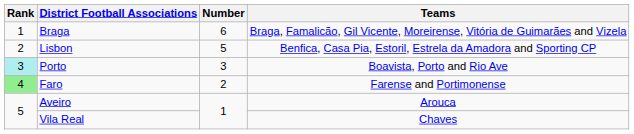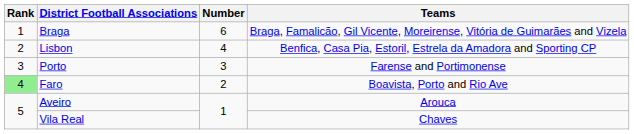Lisbon | Number: 5 -> 4
Porto | Rank: paleturquoise background -> no background
Porto | Teams: Boavista, Porto and Rio Ave -> Farense and Portimonense
Faro | Teams: Farense and Portimonense -> Boavista, Porto and Rio Ave
